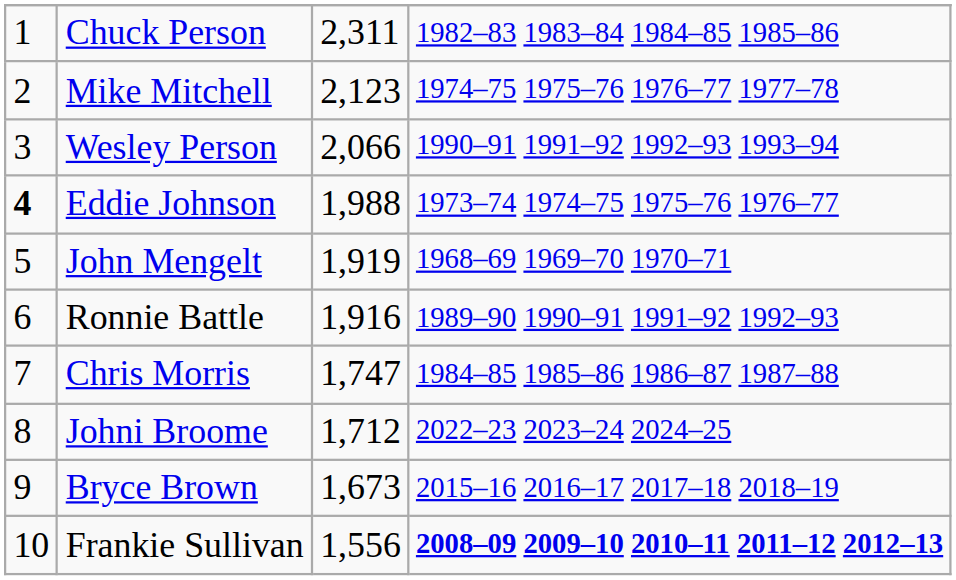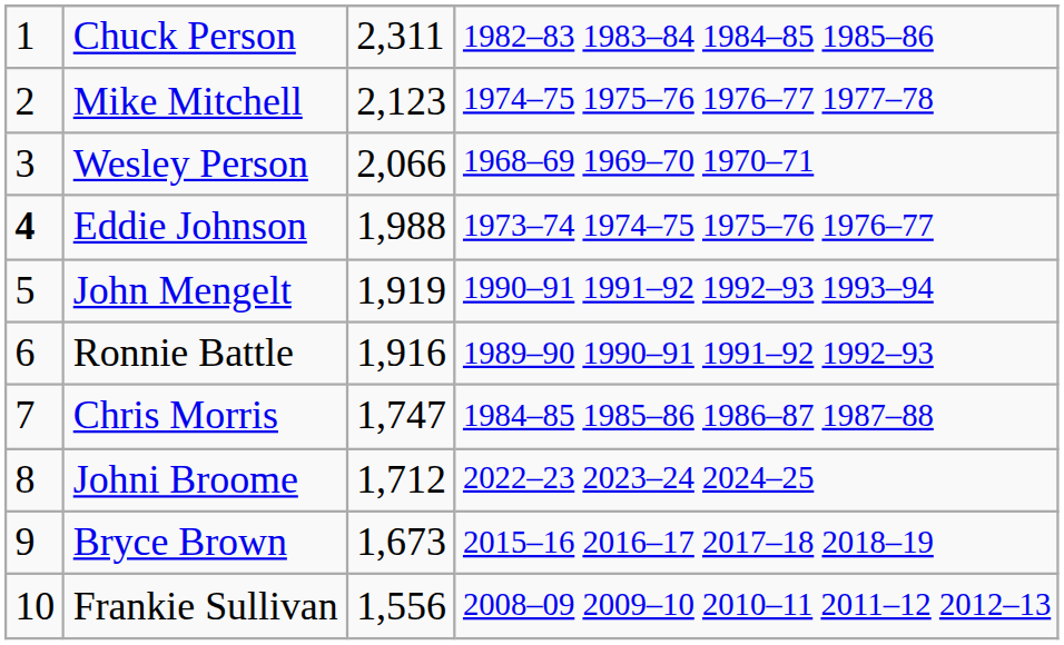Wesley Person | column 4: 1990–91 1991–92 1992–93 1993–94 -> 1968–69 1969–70 1970–71
John Mengelt | column 4: 1968–69 1969–70 1970–71 -> 1990–91 1991–92 1992–93 1993–94
Frankie Sullivan | column 4: bold -> normal
